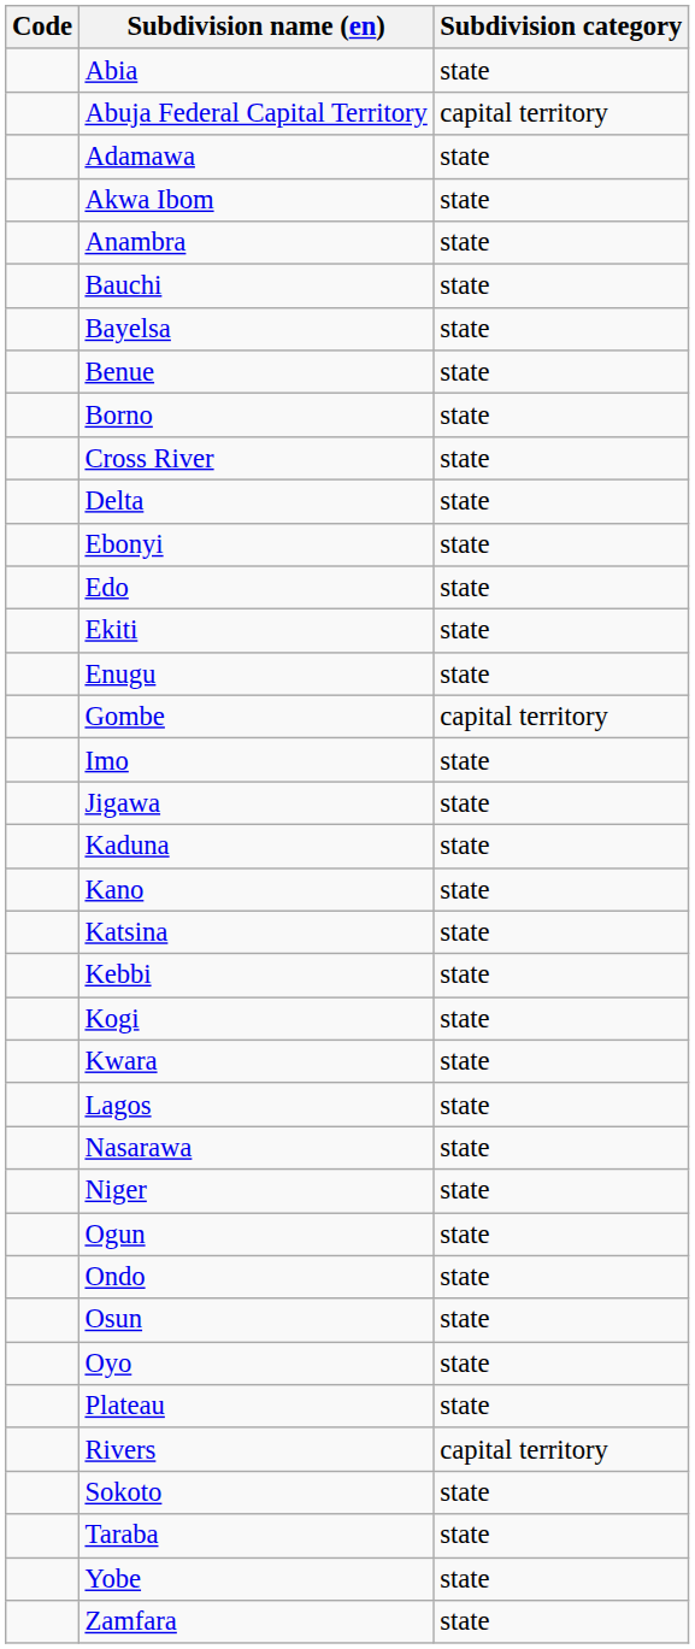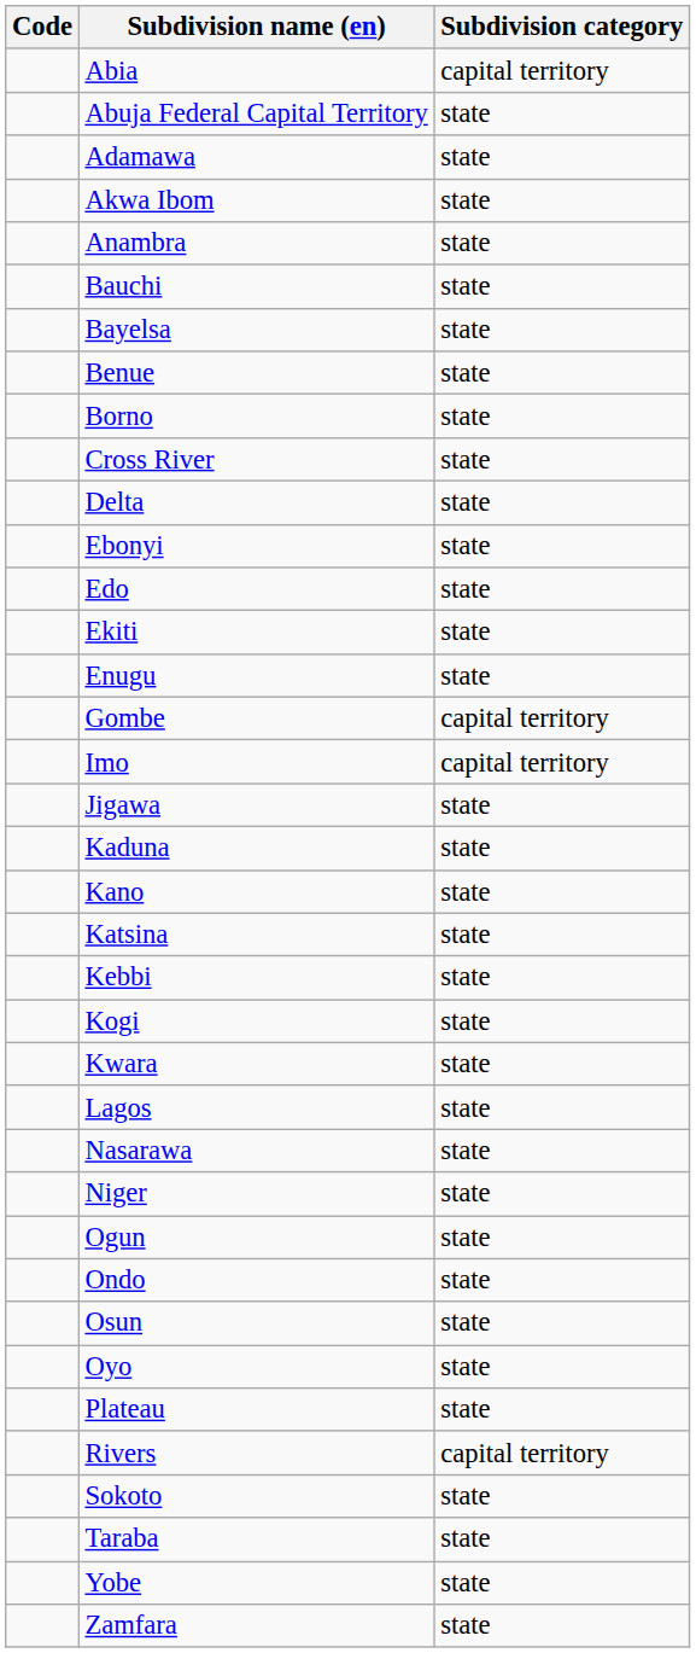Abia | Subdivision category: state -> capital territory
Abuja Federal Capital Territory | Subdivision category: capital territory -> state
Imo | Subdivision category: state -> capital territory
